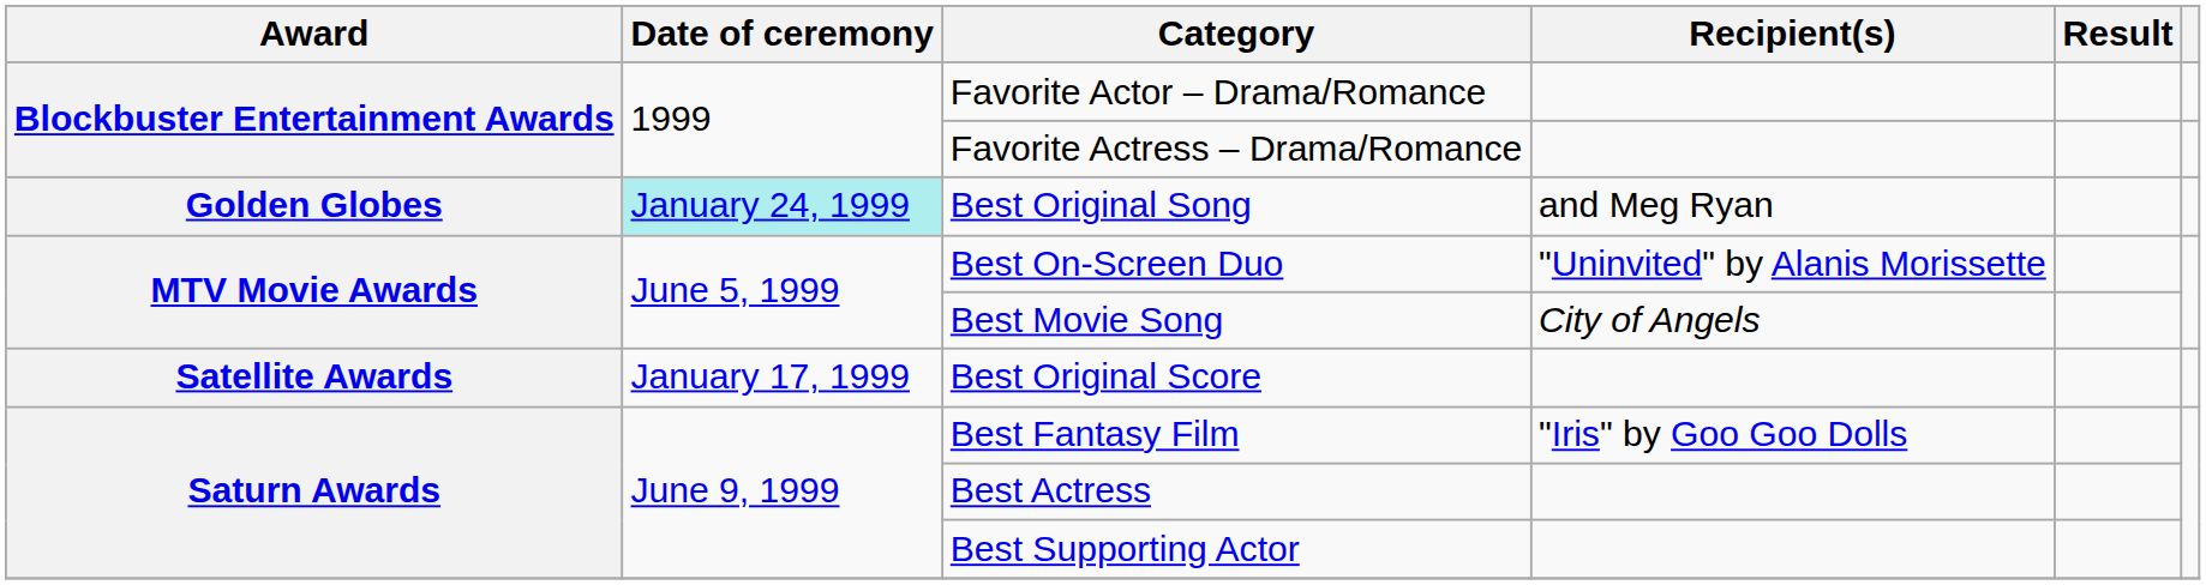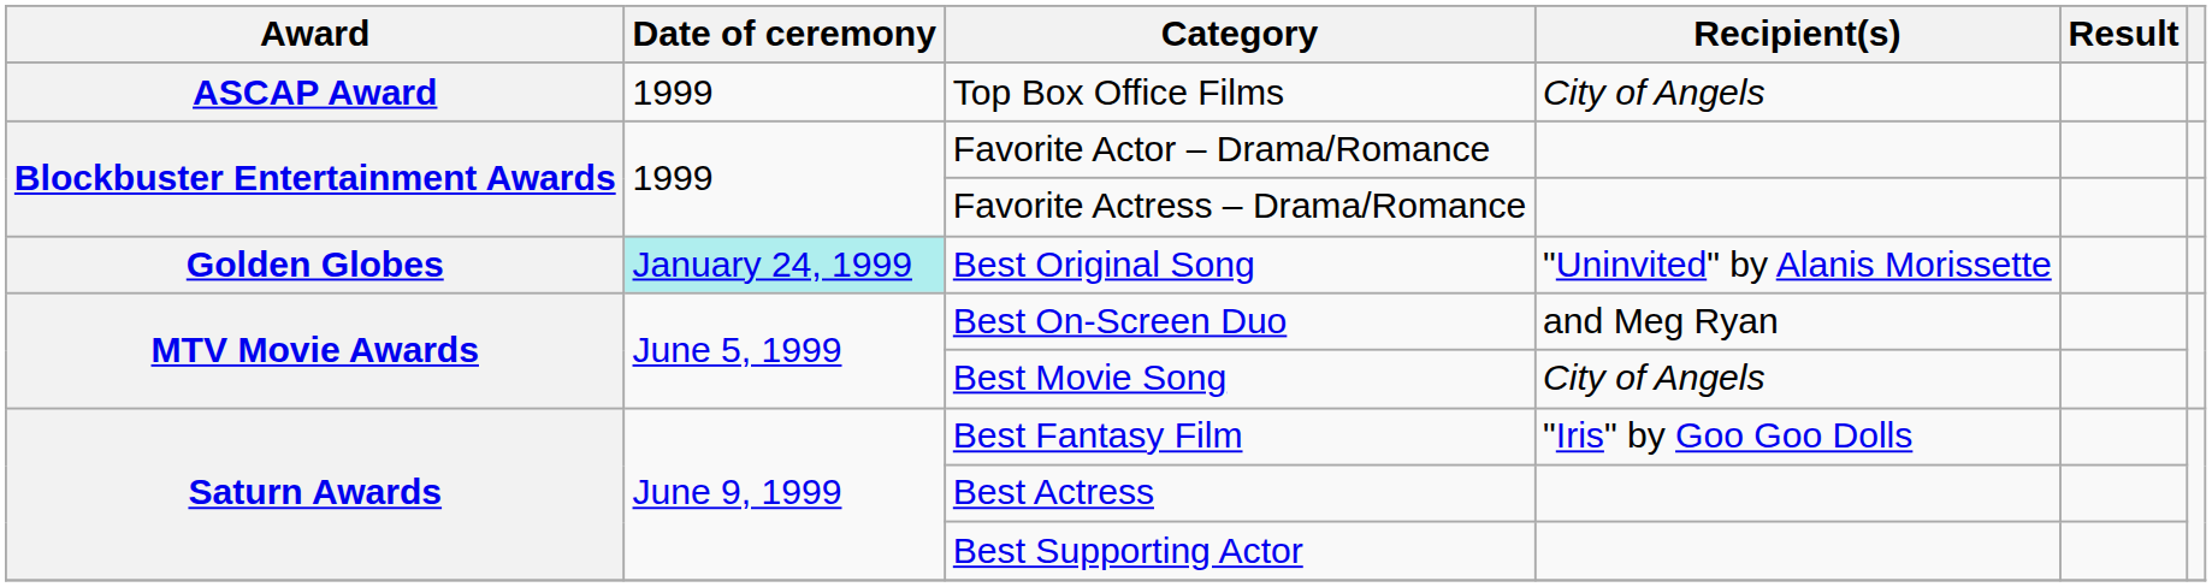+ row: ASCAP Award | 1999 | Top Box Office Films | City of Angels
Best Original Song | Recipient(s): and Meg Ryan -> "Uninvited" by Alanis Morissette
Best On-Screen Duo | Recipient(s): "Uninvited" by Alanis Morissette -> and Meg Ryan
- row: Satellite Awards | January 17, 1999 | Best Original Score
